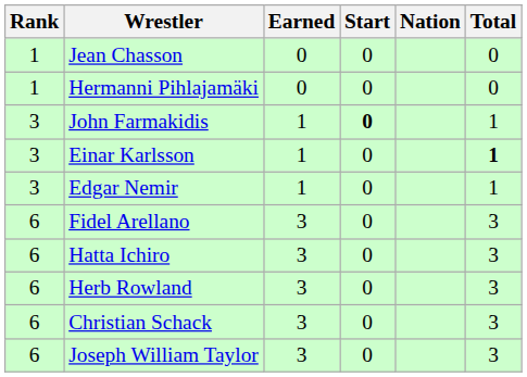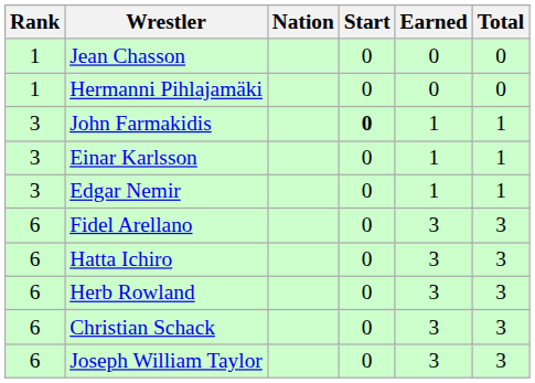columns swapped: Nation <-> Earned
Einar Karlsson | Total: bold -> normal
